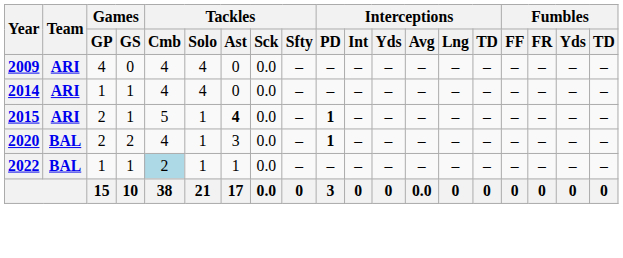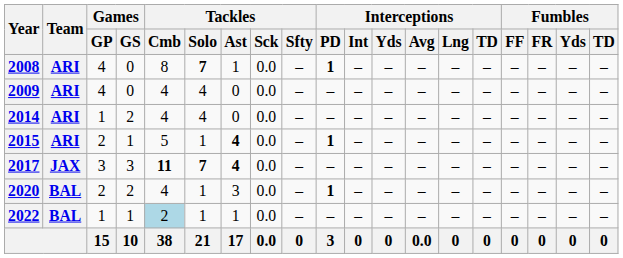+ row: 2008 | ARI | 4 | 0 | 8 | 7 | 1 | 0.0 | – | 1 | – | – | – | – | – | – | – | – | –
2014 | Games / GS: 1 -> 2
+ row: 2017 | JAX | 3 | 3 | 11 | 7 | 4 | 0.0 | – | – | – | – | – | – | – | – | – | – | –
